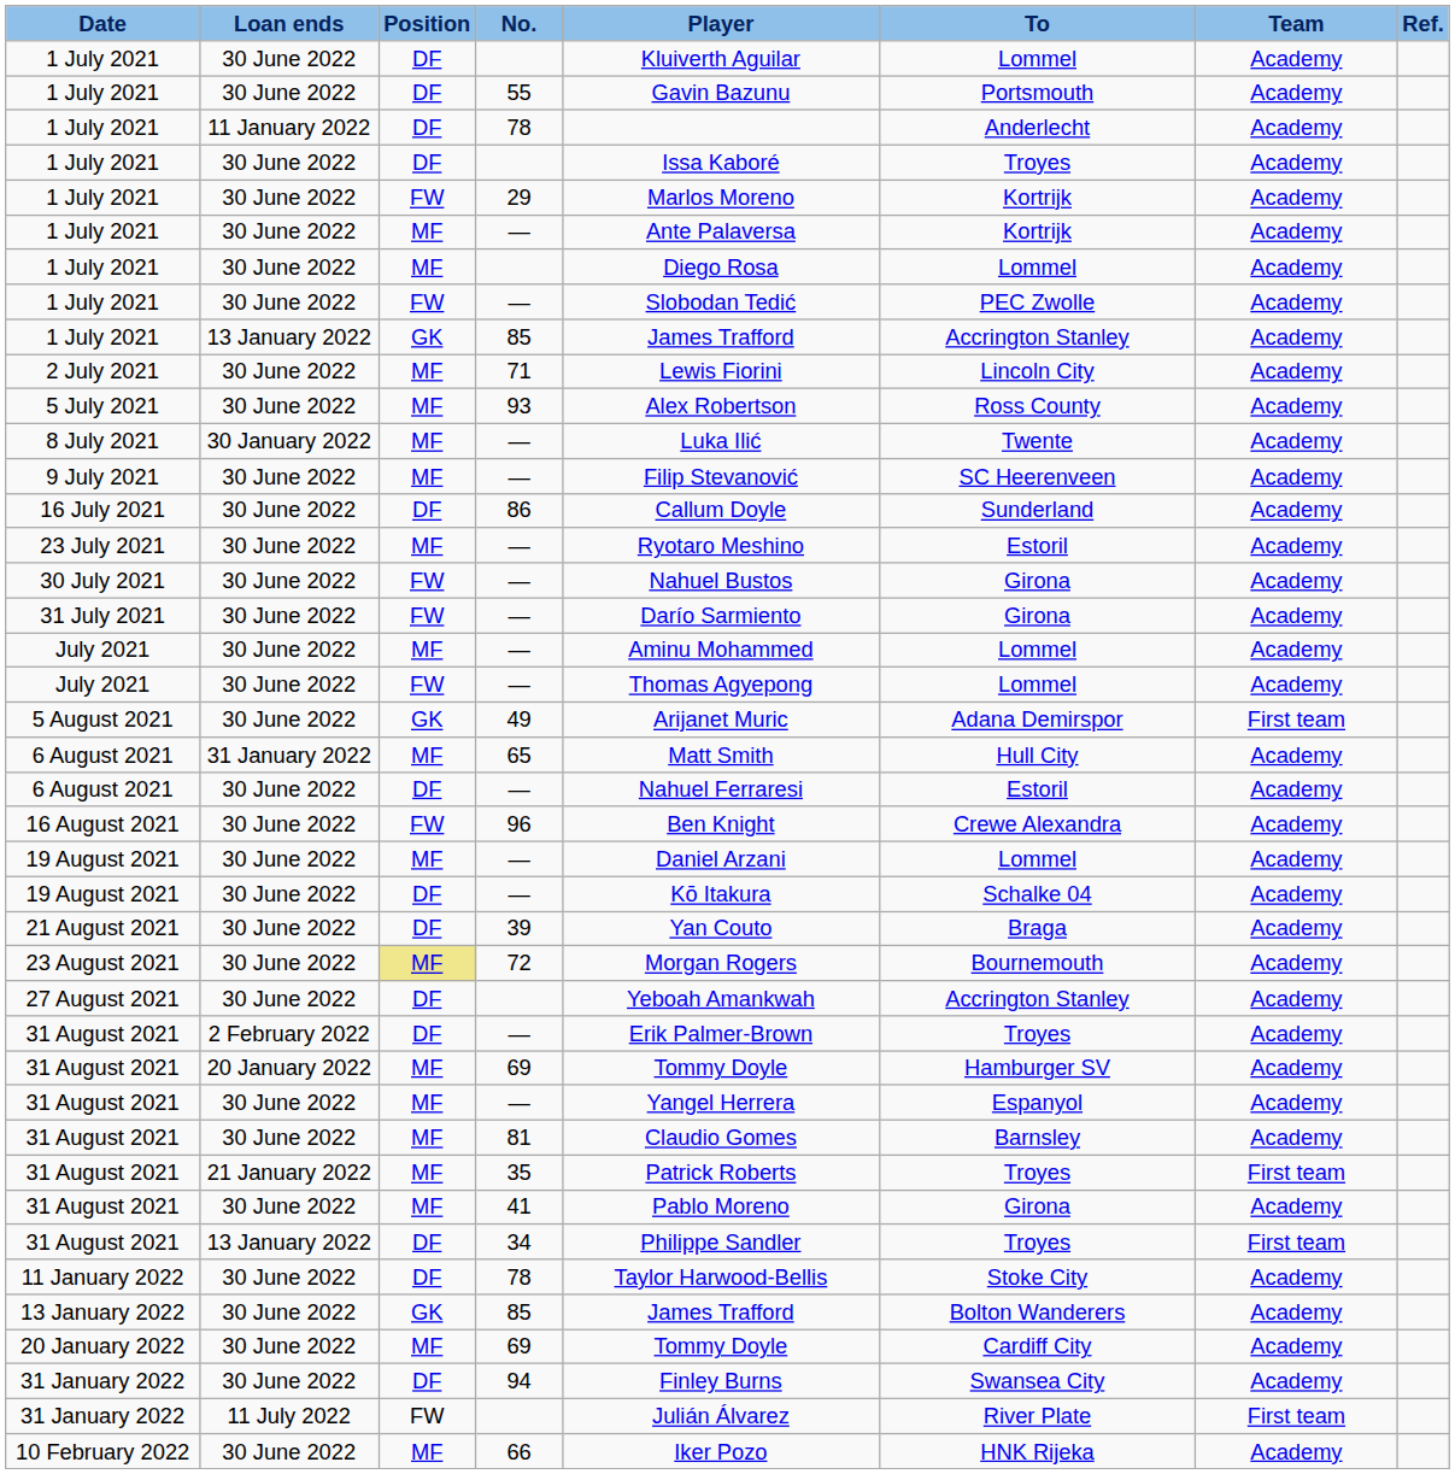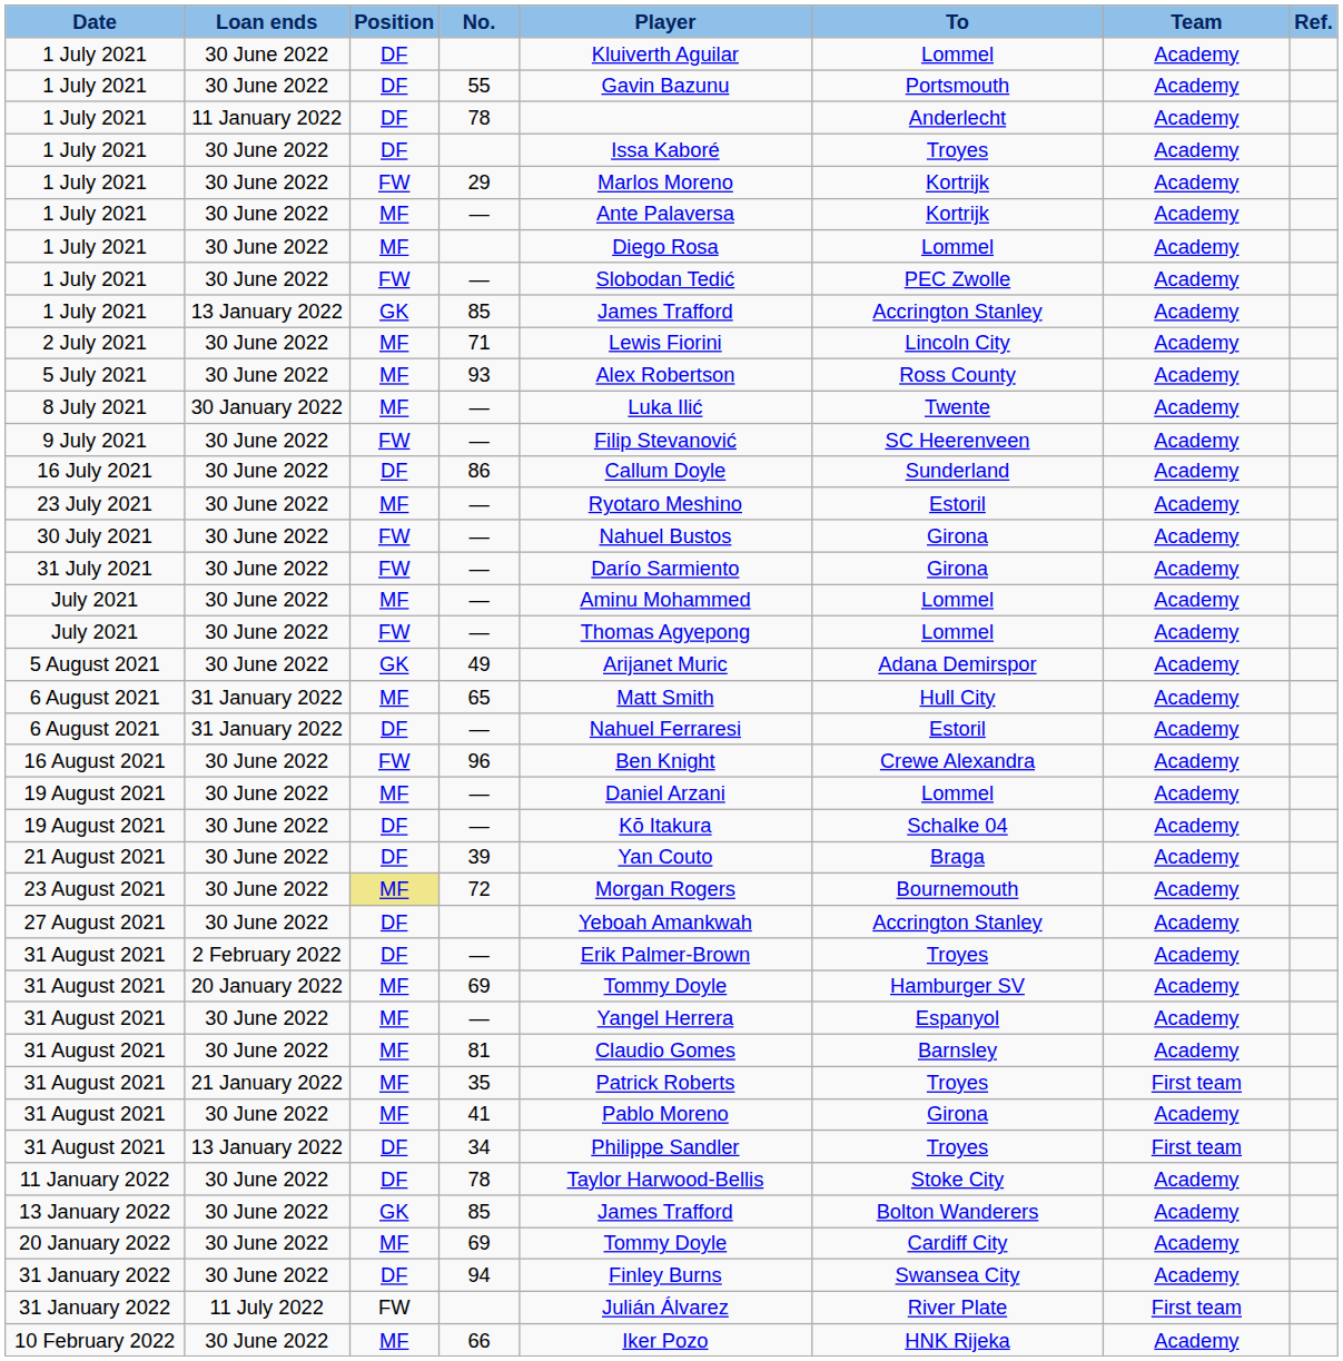9 July 2021 | Position: MF -> FW
5 August 2021 | Team: First team -> Academy
6 August 2021 / — | Loan ends: 30 June 2022 -> 31 January 2022
